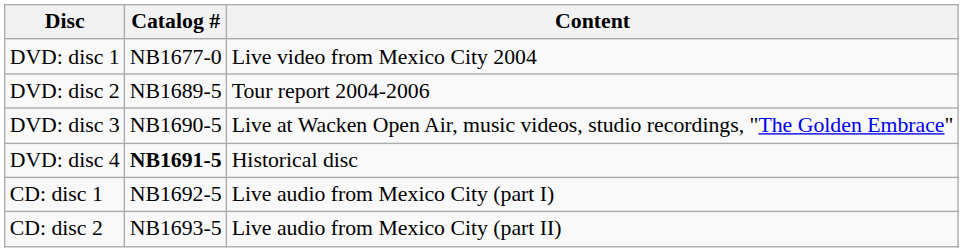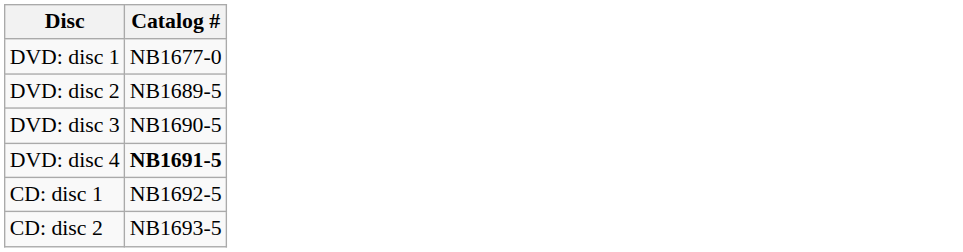- column: Content | Live video from Mexico City 2004 | Tour report 2004-2006 | Live at Wacken Open Air, music videos, studio recordings, "The Golden Embrace" | Historical disc | Live audio from Mexico City (part I) | Live audio from Mexico City (part II)
